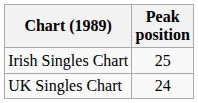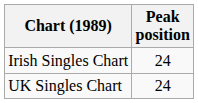Irish Singles Chart | Peak position: 25 -> 24
